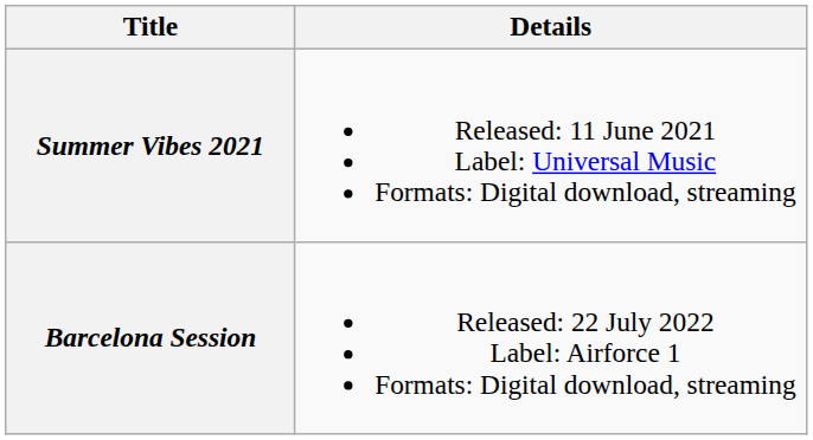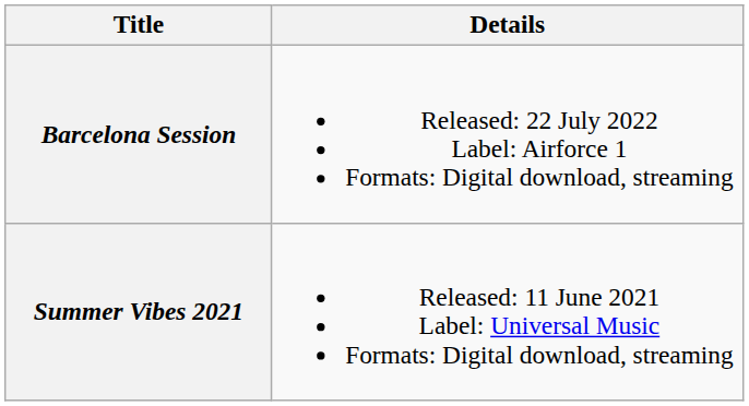rows swapped: Summer Vibes 2021 <-> Barcelona Session
